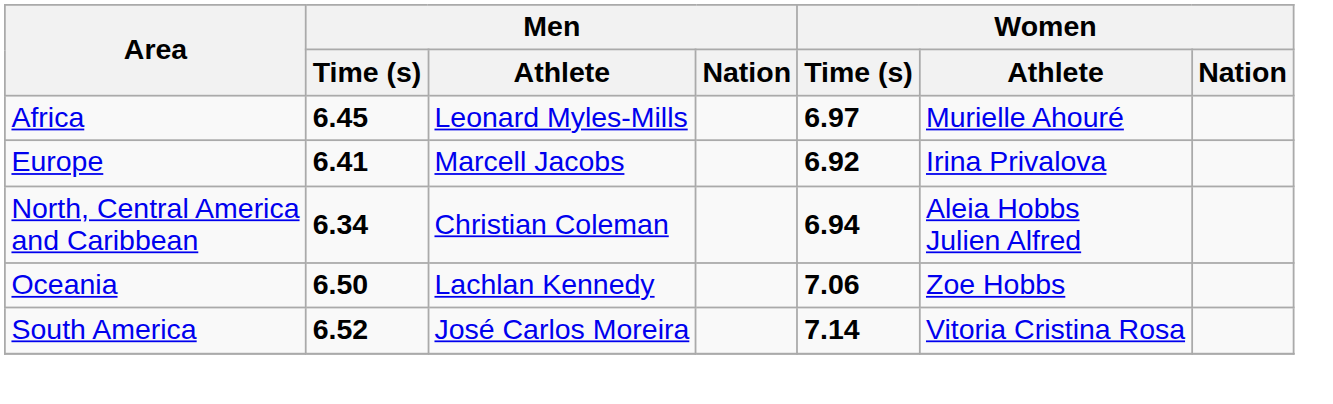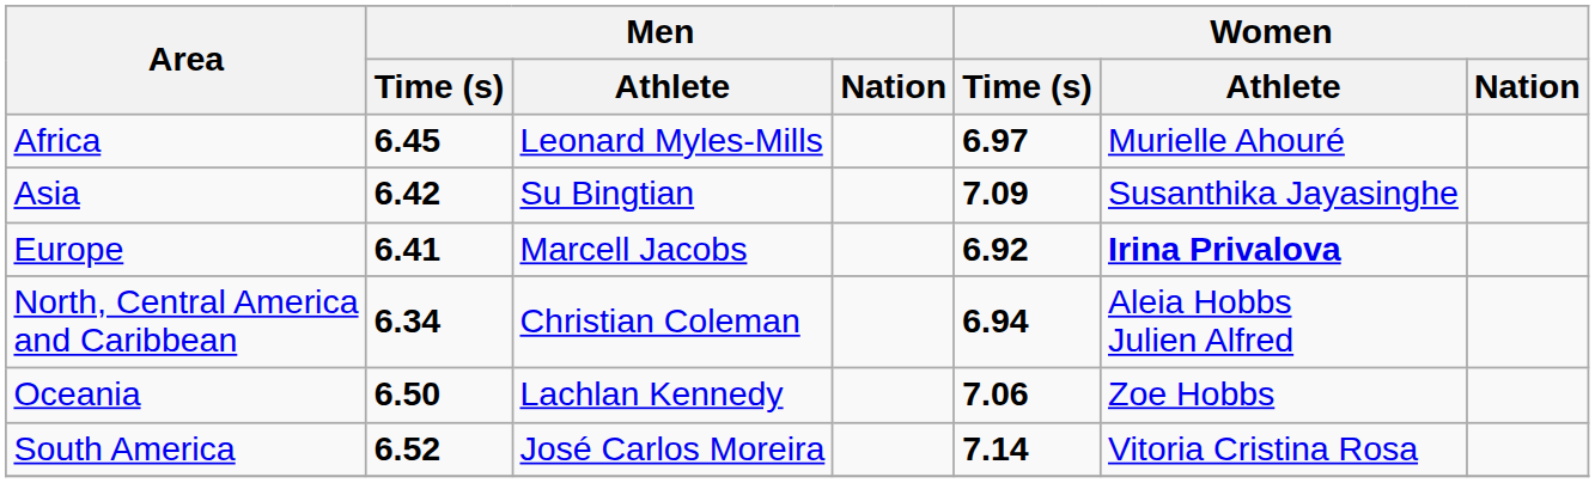+ row: Asia | 6.42 | Su Bingtian | 7.09 | Susanthika Jayasinghe
Europe | Women / Athlete: normal -> bold
